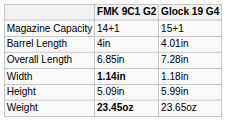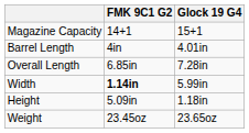Width | Glock 19 G4: 1.18in -> 5.99in
Height | Glock 19 G4: 5.99in -> 1.18in
Weight | FMK 9C1 G2: bold -> normal
